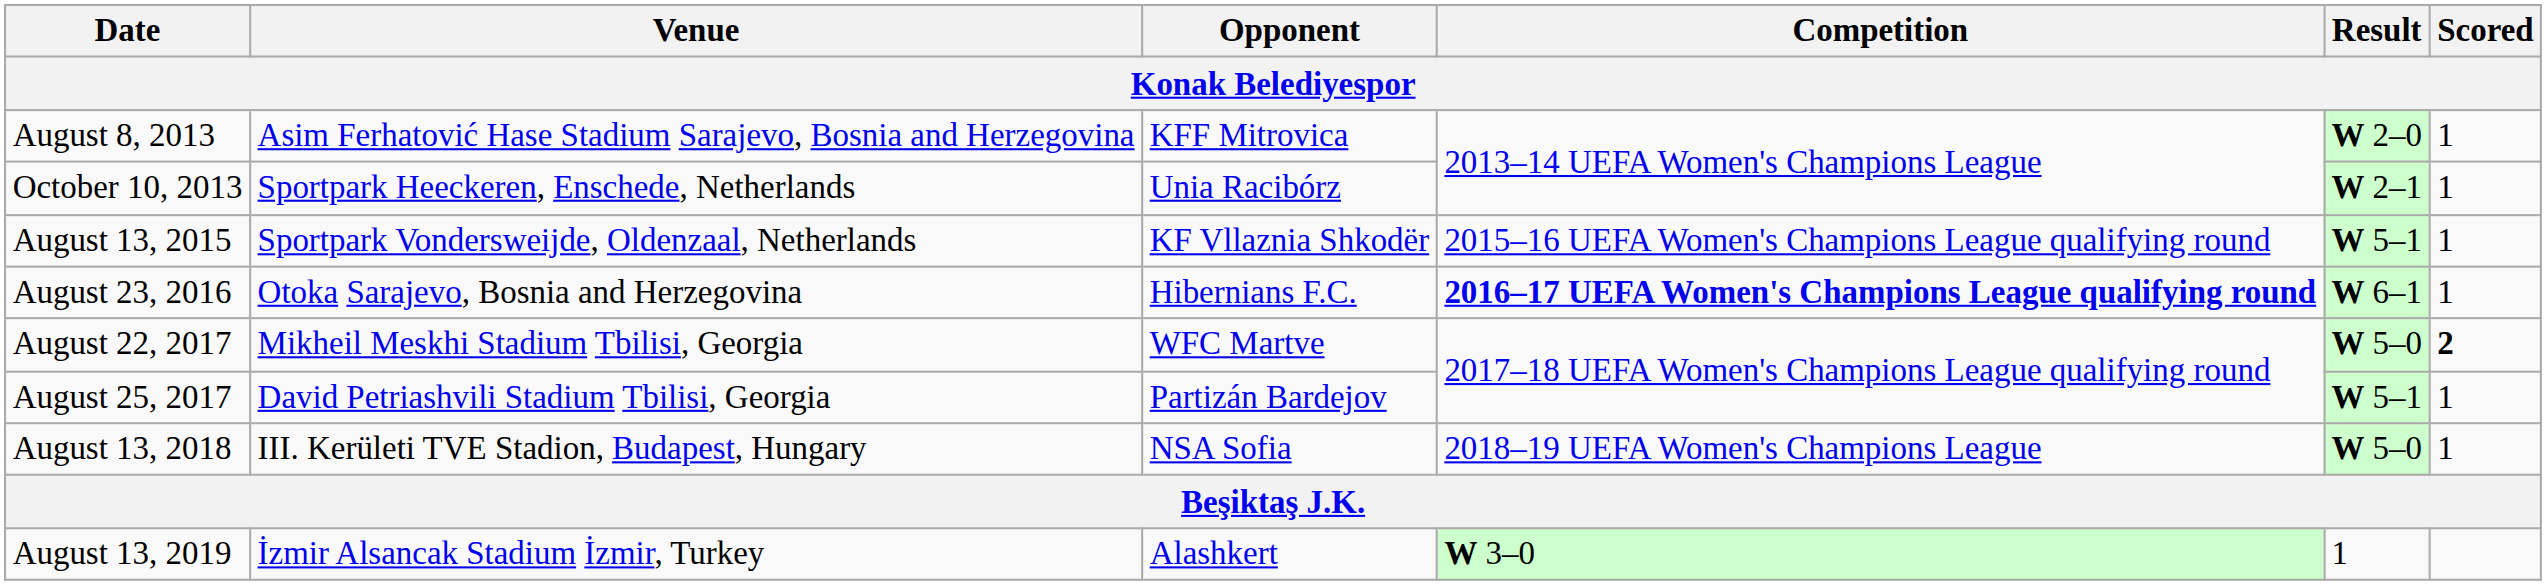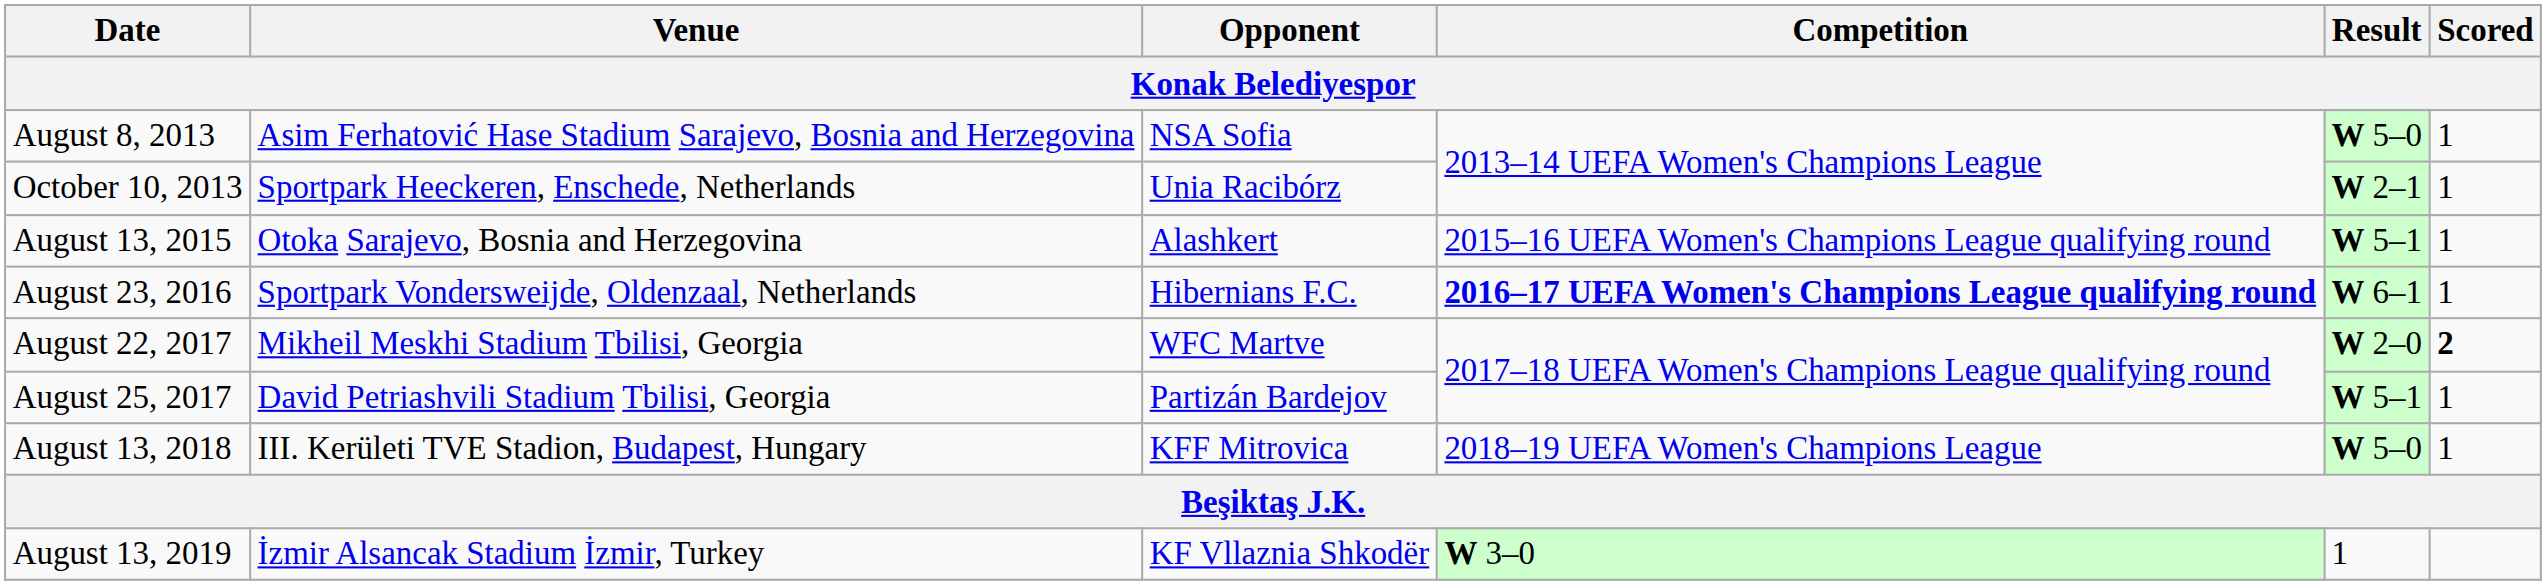August 8, 2013 | Opponent: KFF Mitrovica -> NSA Sofia
August 8, 2013 | Result: W 2–0 -> W 5–0
August 13, 2015 | Venue: Sportpark Vondersweijde, Oldenzaal, Netherlands -> Otoka Sarajevo, Bosnia and Herzegovina
August 13, 2015 | Opponent: KF Vllaznia Shkodër -> Alashkert
August 23, 2016 | Venue: Otoka Sarajevo, Bosnia and Herzegovina -> Sportpark Vondersweijde, Oldenzaal, Netherlands
August 22, 2017 | Result: W 5–0 -> W 2–0
August 13, 2018 | Opponent: NSA Sofia -> KFF Mitrovica
August 13, 2019 | Opponent: Alashkert -> KF Vllaznia Shkodër
